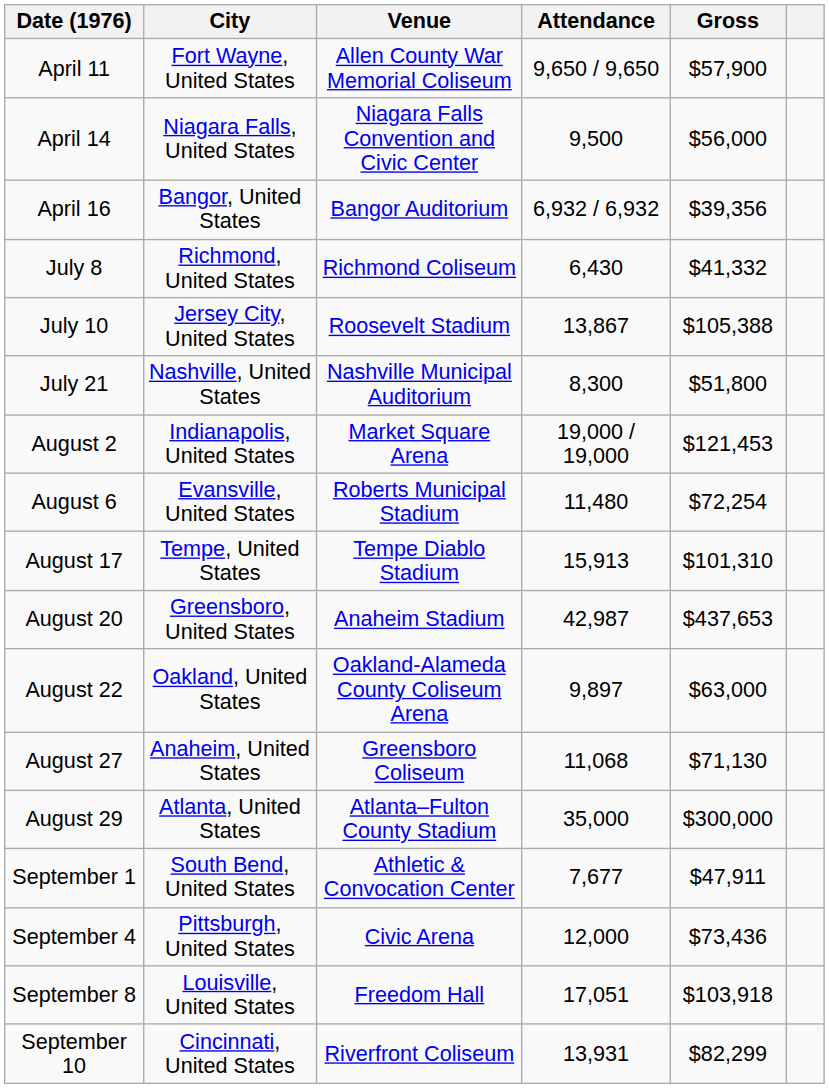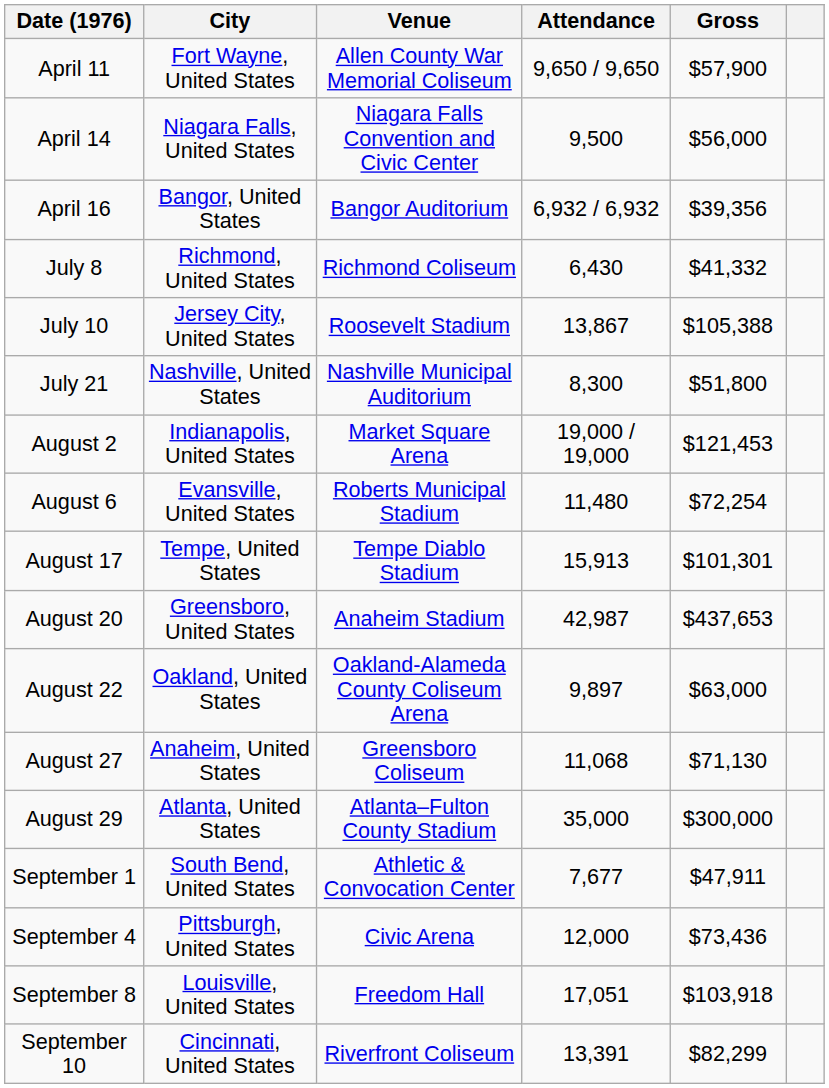August 17 | Gross: $101,310 -> $101,301
September 10 | Attendance: 13,931 -> 13,391
